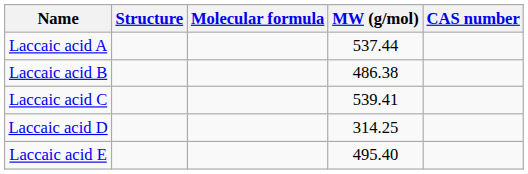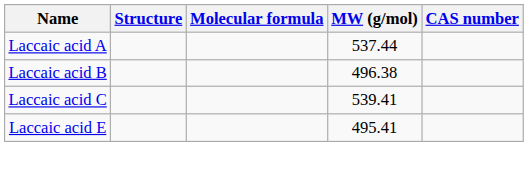Laccaic acid B | MW (g/mol): 486.38 -> 496.38
- row: Laccaic acid D | 314.25
Laccaic acid E | MW (g/mol): 495.40 -> 495.41
